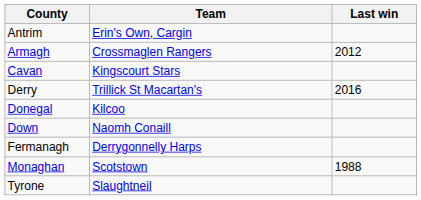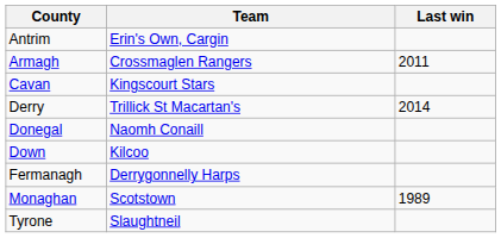Armagh | Last win: 2012 -> 2011
Derry | Last win: 2016 -> 2014
Donegal | Team: Kilcoo -> Naomh Conaill
Down | Team: Naomh Conaill -> Kilcoo
Monaghan | Last win: 1988 -> 1989
